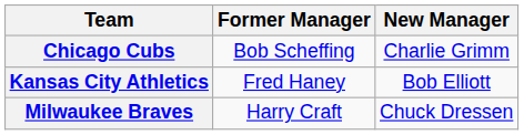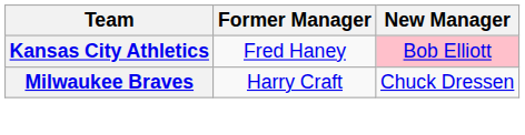- row: Chicago Cubs | Bob Scheffing | Charlie Grimm
Kansas City Athletics | New Manager: no background -> pink background
